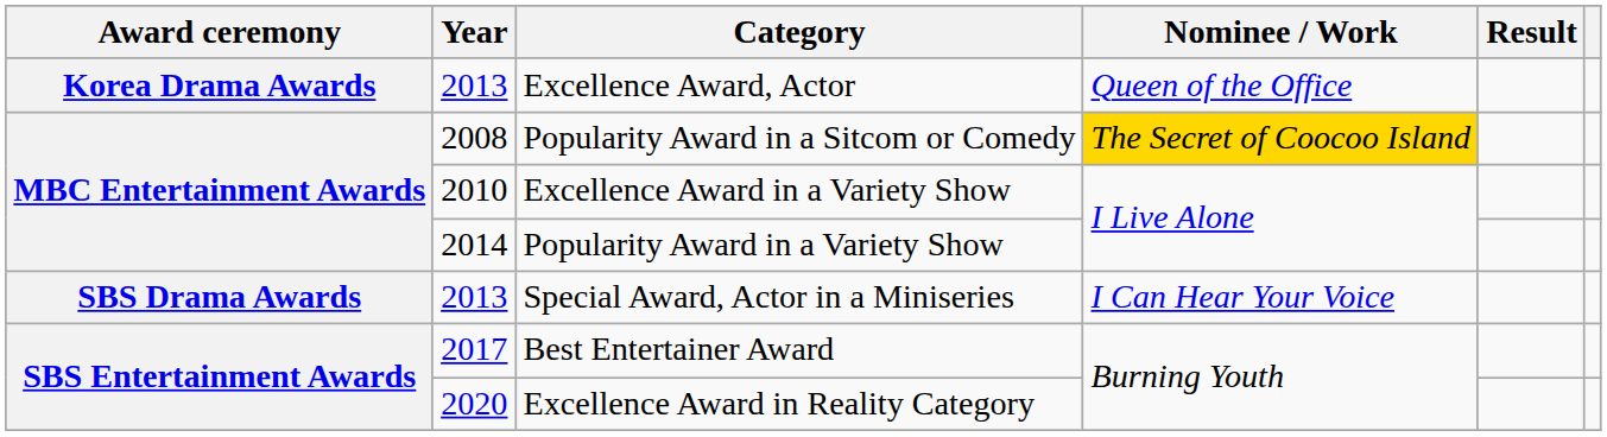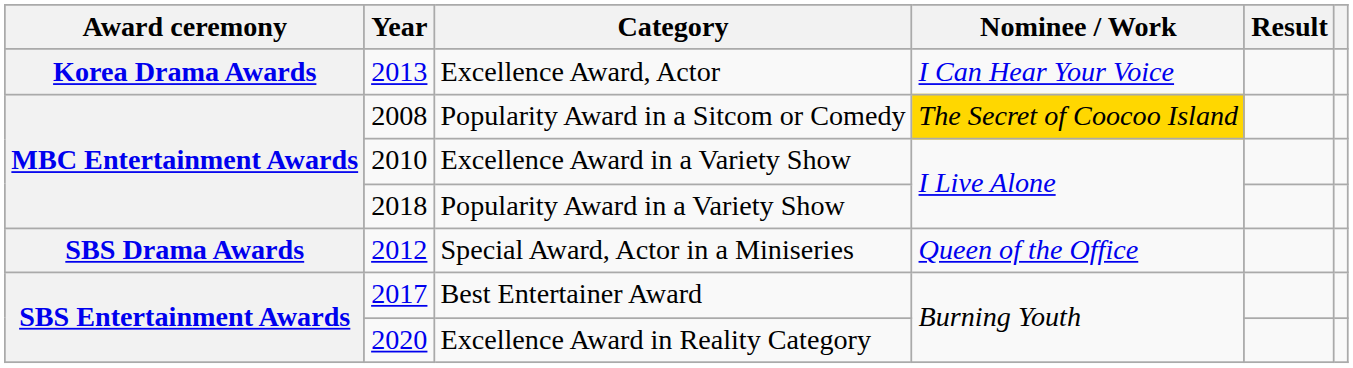Excellence Award, Actor | Nominee / Work: Queen of the Office -> I Can Hear Your Voice
Popularity Award in a Variety Show | Year: 2014 -> 2018
Special Award, Actor in a Miniseries | Year: 2013 -> 2012
Special Award, Actor in a Miniseries | Nominee / Work: I Can Hear Your Voice -> Queen of the Office
